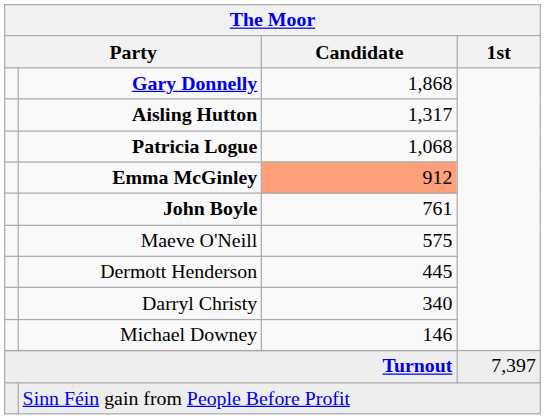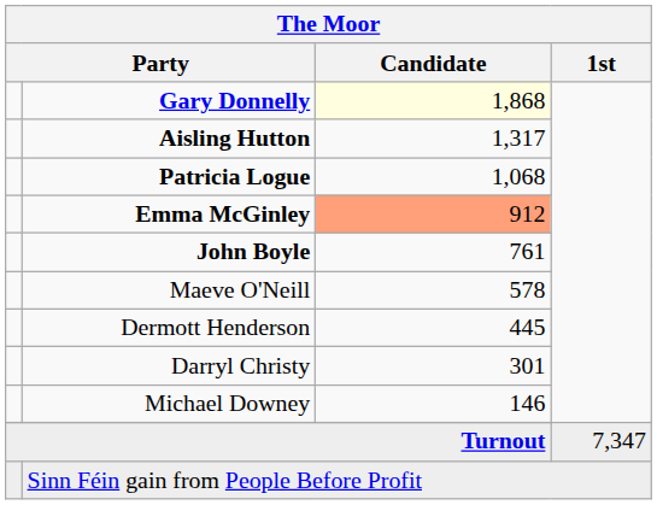Gary Donnelly | The Moor / Candidate: no background -> lightyellow background
Maeve O'Neill | The Moor / Candidate: 575 -> 578
Darryl Christy | The Moor / Candidate: 340 -> 301
Turnout | The Moor / 1st: 7,397 -> 7,347
